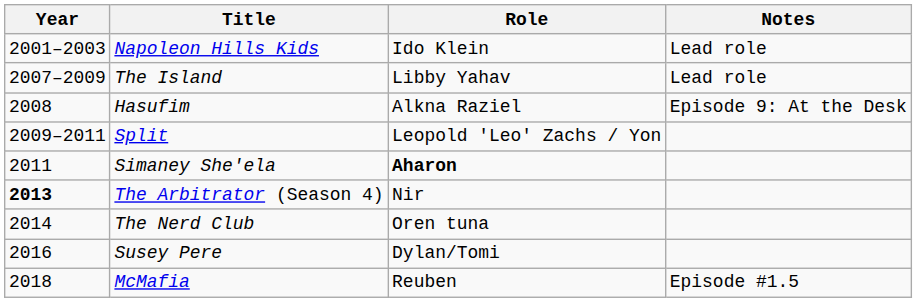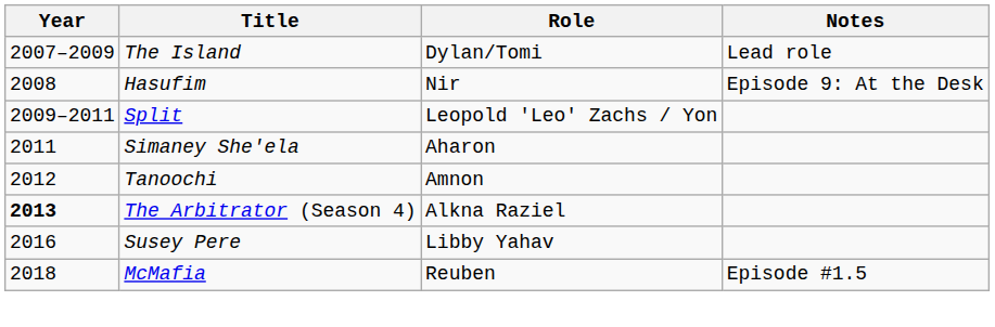- row: 2001–2003 | Napoleon Hills Kids | Ido Klein | Lead role
The Island | Role: Libby Yahav -> Dylan/Tomi
Hasufim | Role: Alkna Raziel -> Nir
Simaney She'ela | Role: bold -> normal
+ row: 2012 | Tanoochi | Amnon
The Arbitrator (Season 4) | Role: Nir -> Alkna Raziel
- row: 2014 | The Nerd Club | Oren tuna
Susey Pere | Role: Dylan/Tomi -> Libby Yahav
